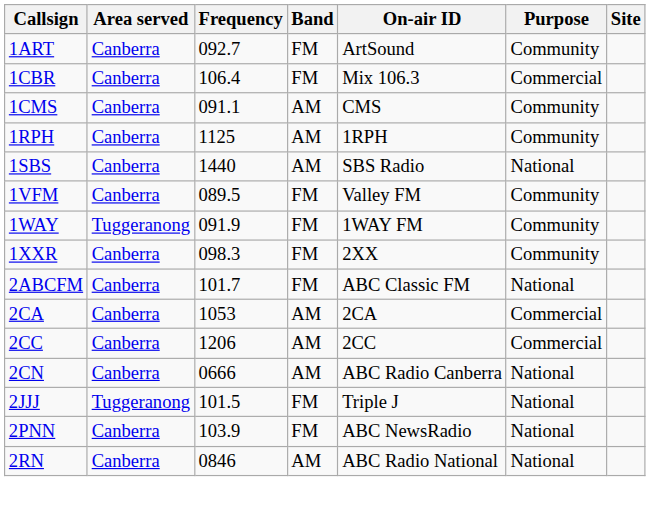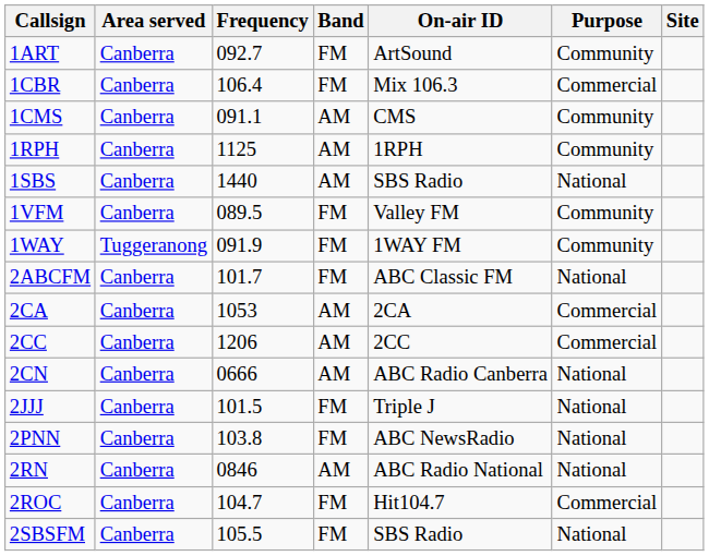- row: 1XXR | Canberra | 098.3 | FM | 2XX | Community
2JJJ | Area served: Tuggeranong -> Canberra
2PNN | Frequency: 103.9 -> 103.8
+ row: 2ROC | Canberra | 104.7 | FM | Hit104.7 | Commercial
+ row: 2SBSFM | Canberra | 105.5 | FM | SBS Radio | National
